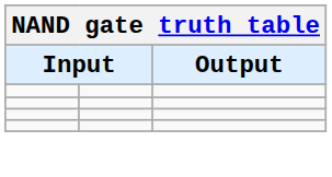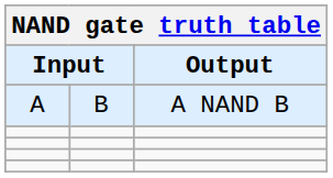+ row: A | B | A NAND B
